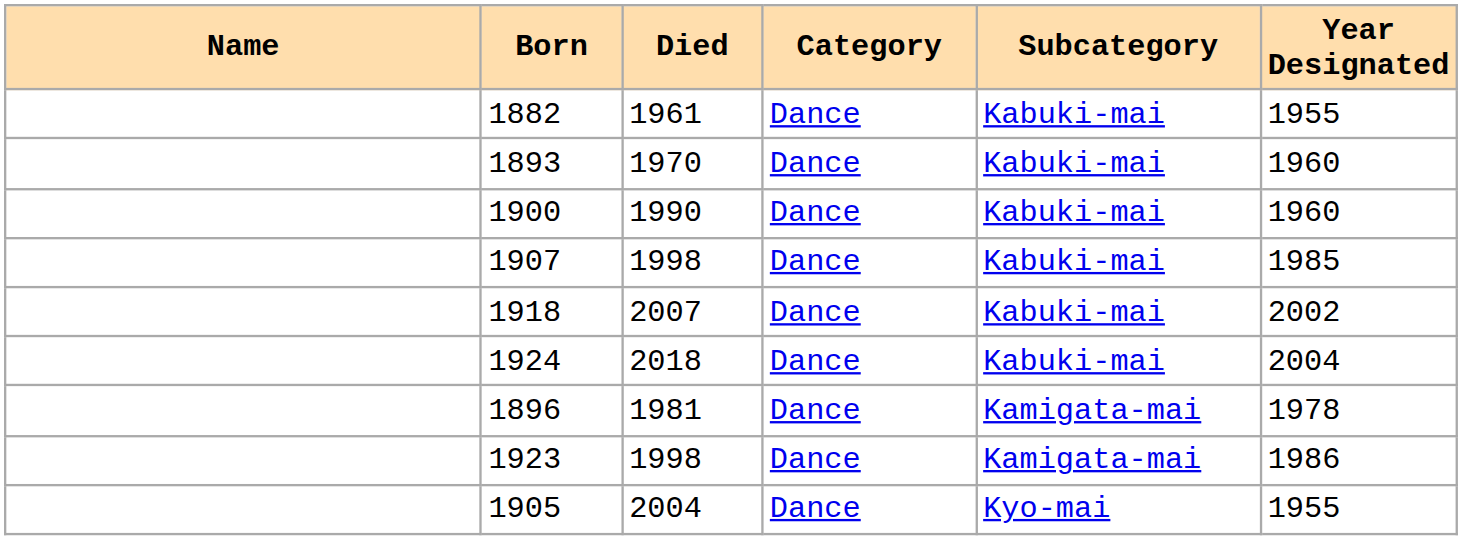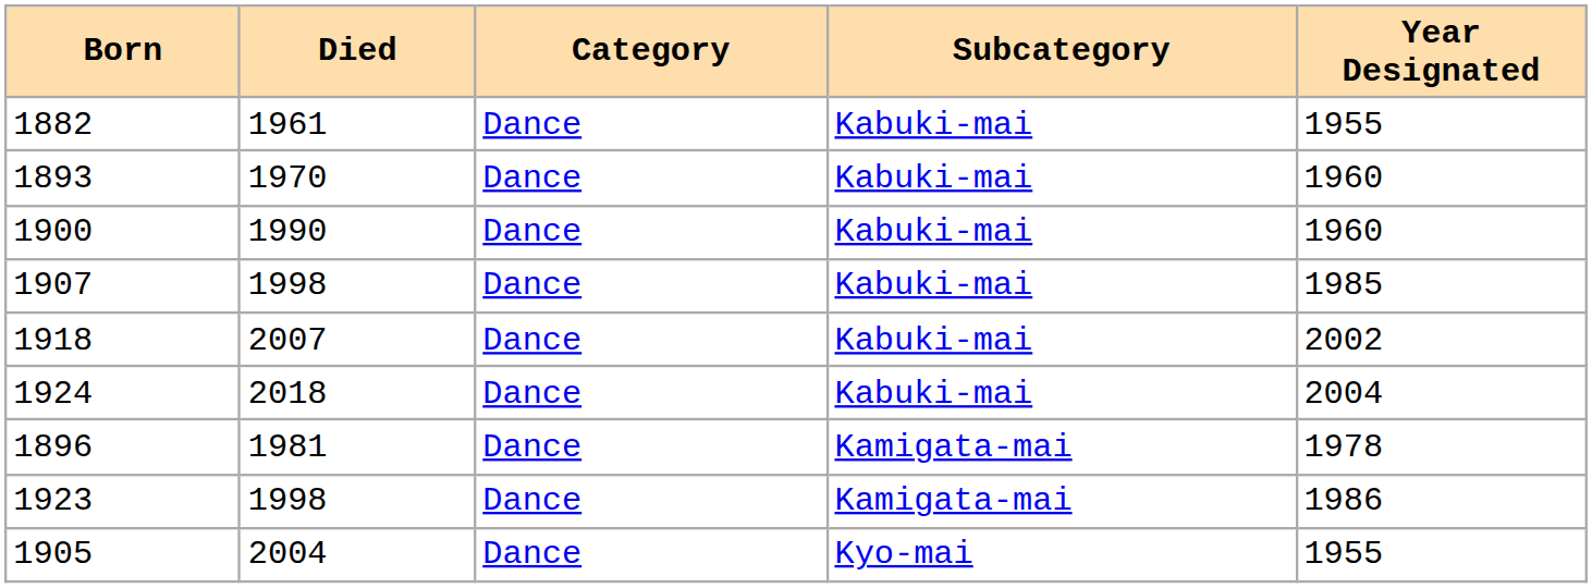- column: Name
